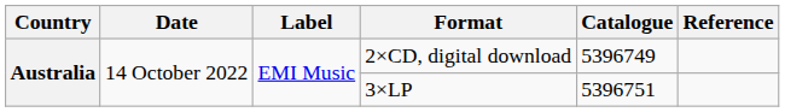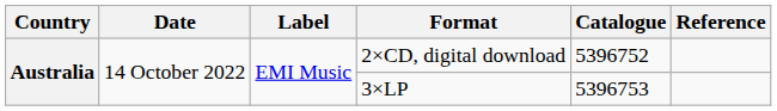2×CD, digital download | Catalogue: 5396749 -> 5396752
3×LP | Catalogue: 5396751 -> 5396753
